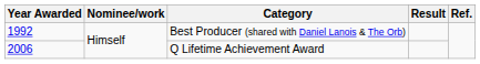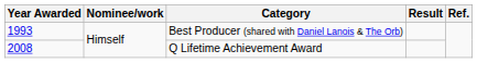Best Producer (shared with Daniel Lanois & The Orb) | Year Awarded: 1992 -> 1993
Q Lifetime Achievement Award | Year Awarded: 2006 -> 2008
